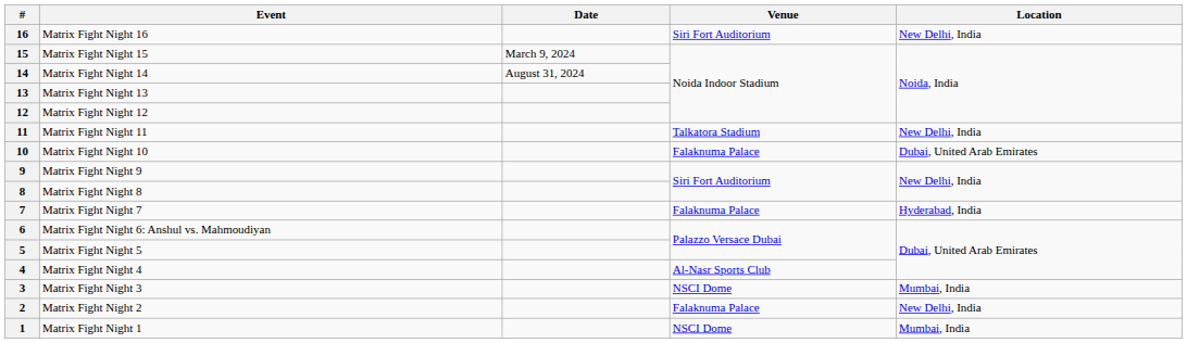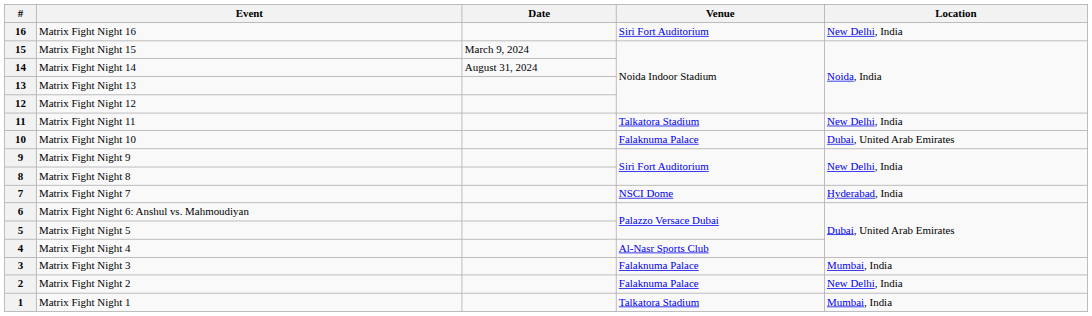7 | Venue: Falaknuma Palace -> NSCI Dome
3 | Venue: NSCI Dome -> Falaknuma Palace
1 | Venue: NSCI Dome -> Talkatora Stadium
